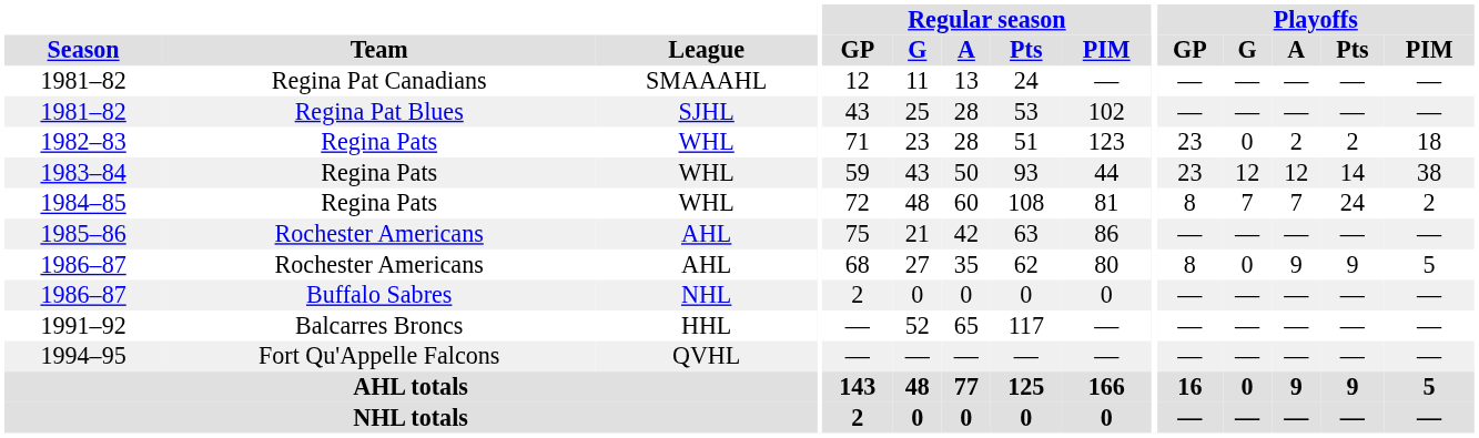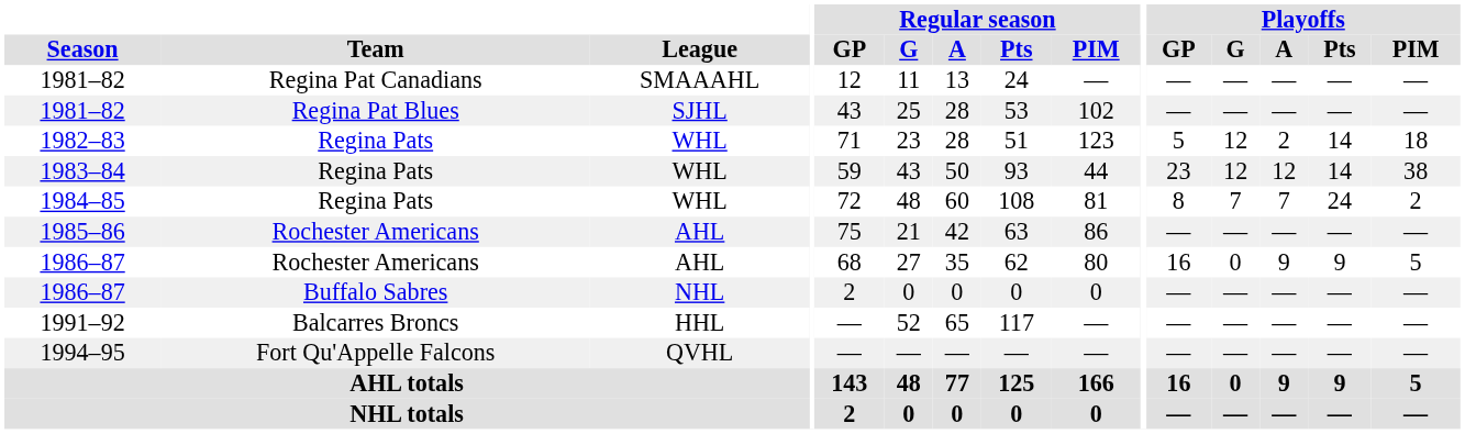1982–83 | Playoffs / GP: 23 -> 5
1982–83 | Playoffs / G: 0 -> 12
1982–83 | Playoffs / Pts: 2 -> 14
1986–87 / Rochester Americans | Playoffs / GP: 8 -> 16
